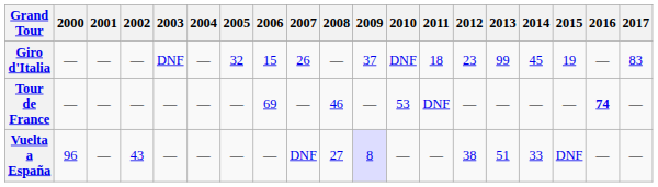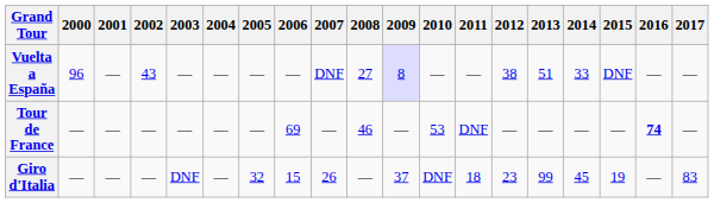rows swapped: Giro d'Italia <-> Vuelta a España
